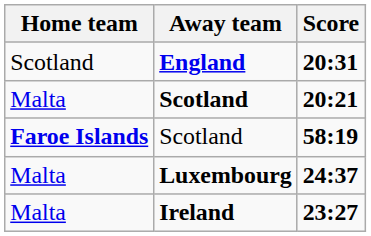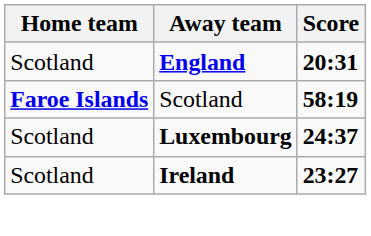- row: Malta | Scotland | 20:21
24:37 | Home team: Malta -> Scotland
23:27 | Home team: Malta -> Scotland
